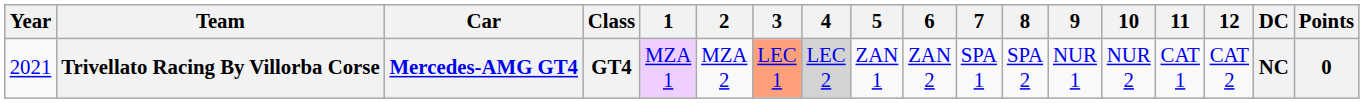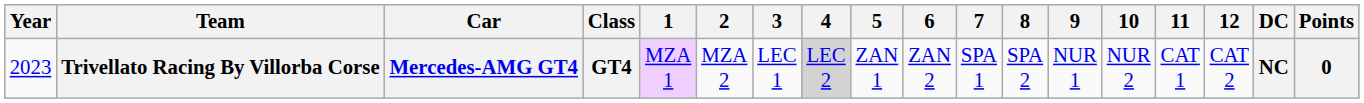Trivellato Racing By Villorba Corse | Year: 2021 -> 2023
Trivellato Racing By Villorba Corse | 3: lightsalmon background -> no background
